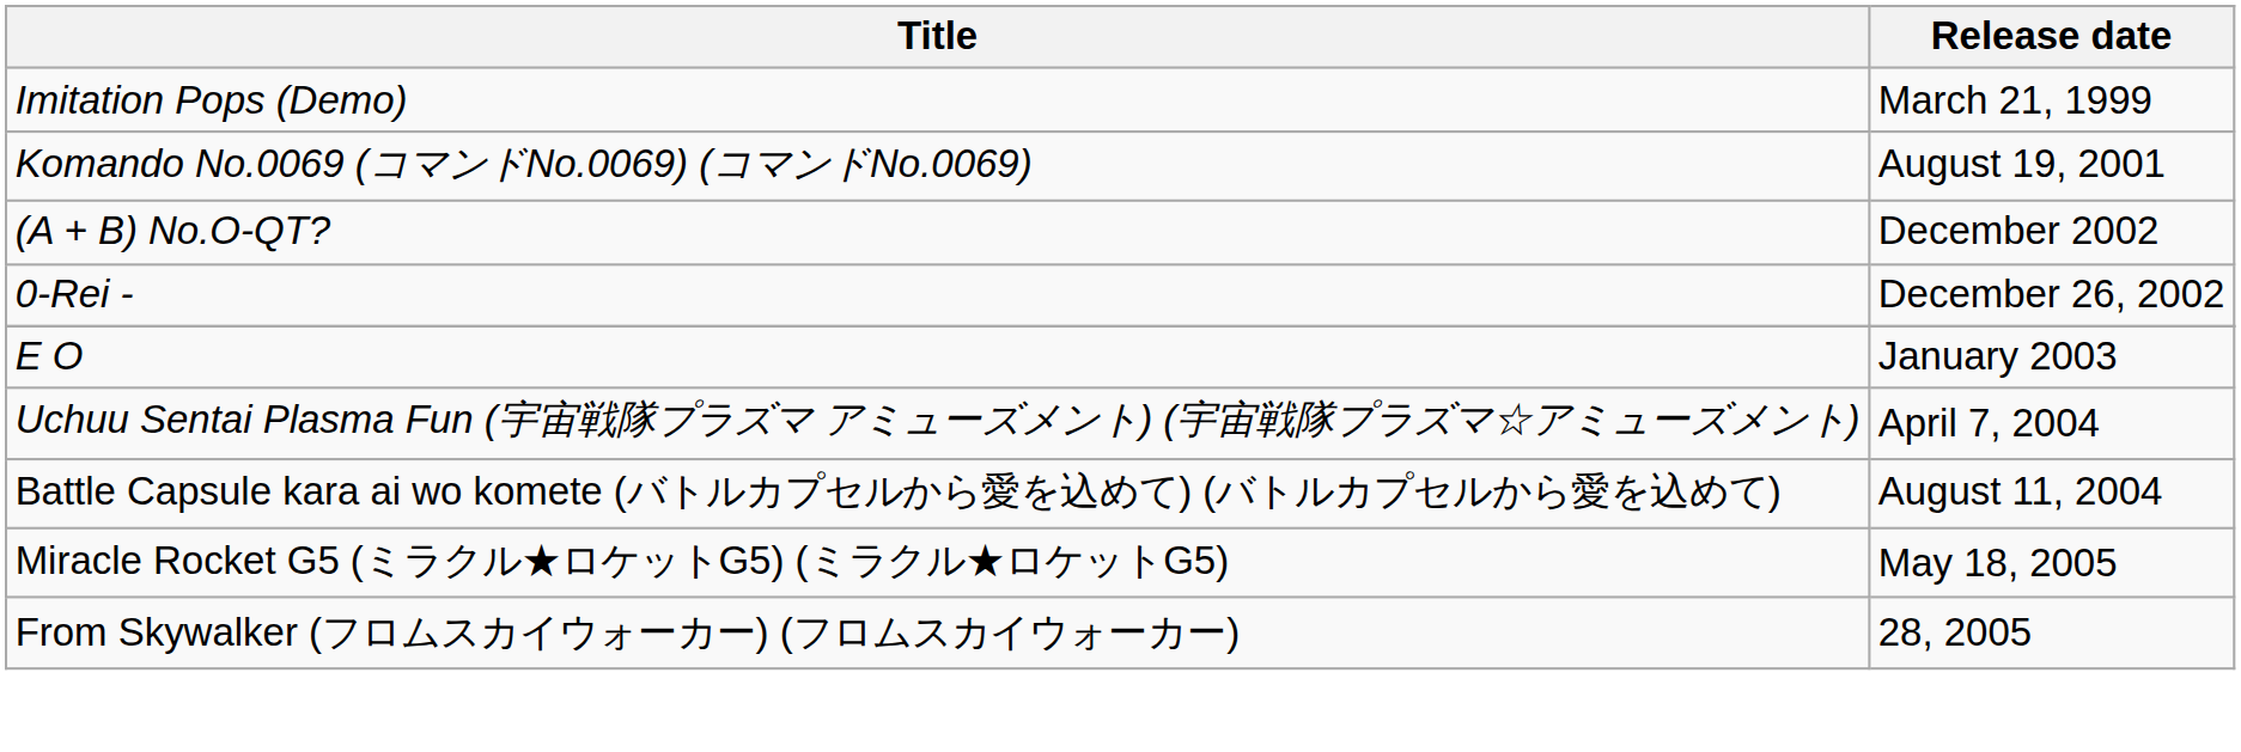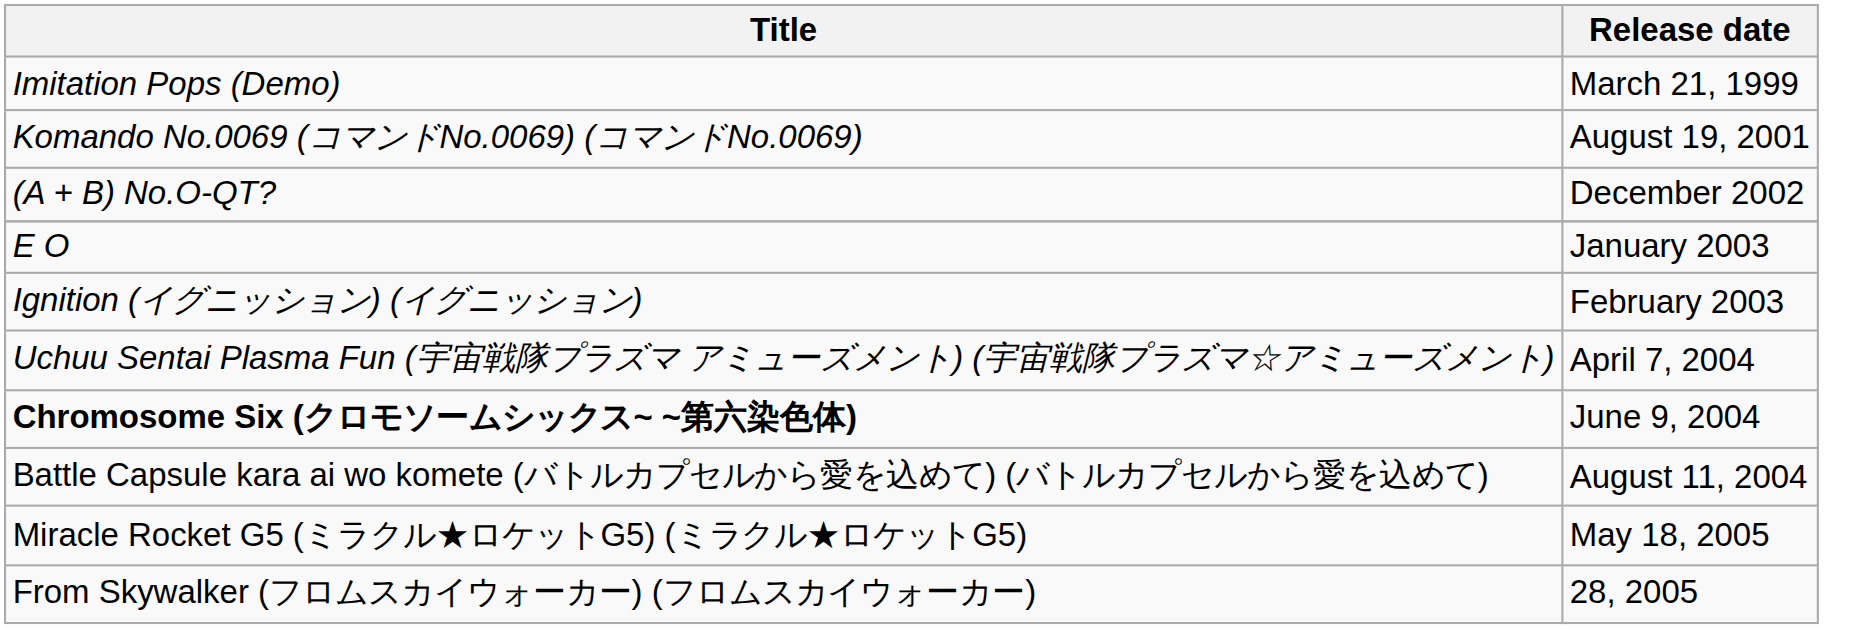- row: 0-Rei - | December 26, 2002
+ row: Ignition (イグニッション) (イグニッション) | February 2003
+ row: Chromosome Six (クロモソームシックス~ ~第六染色体) | June 9, 2004
